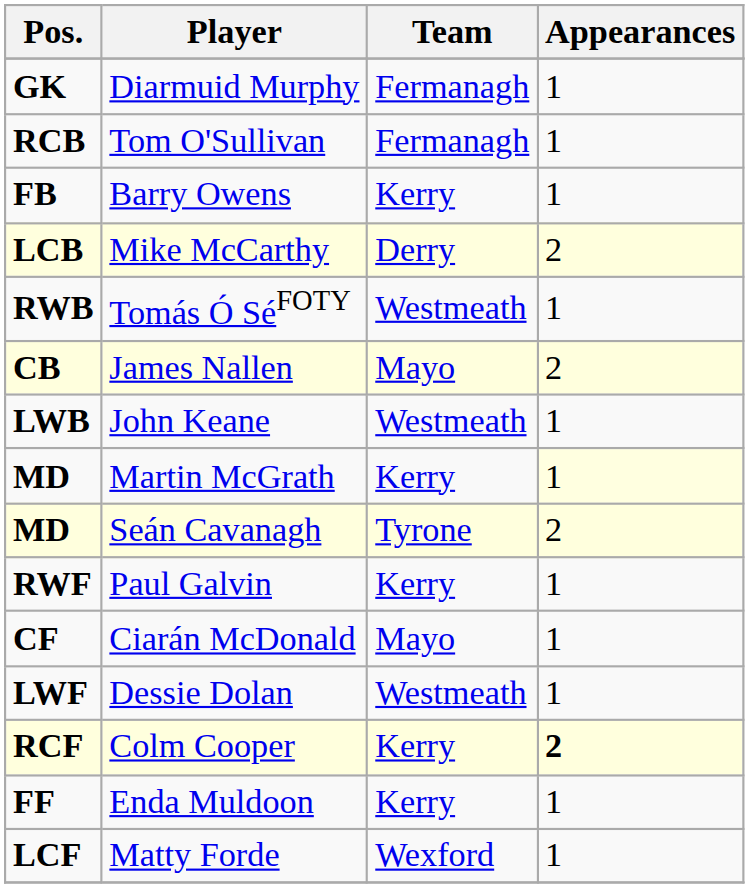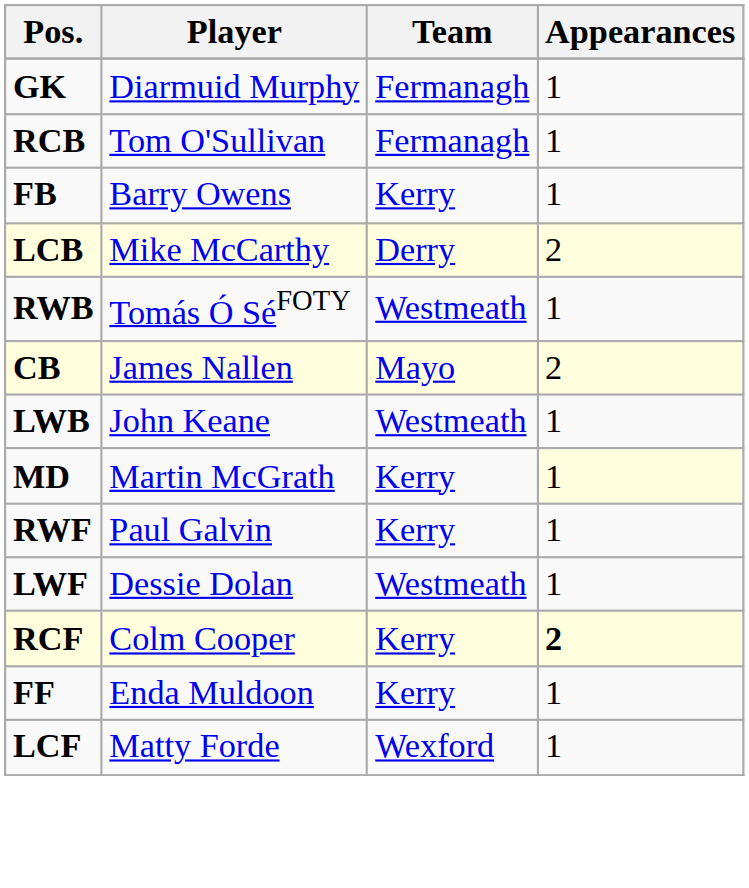- row: MD | Seán Cavanagh | Tyrone | 2
- row: CF | Ciarán McDonald | Mayo | 1
